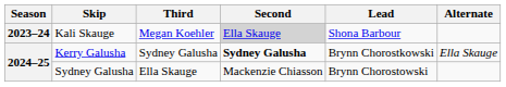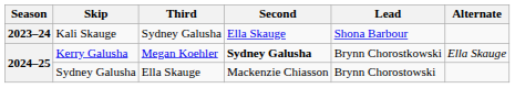Kali Skauge | Third: Megan Koehler -> Sydney Galusha
Kali Skauge | Second: lightgrey background -> no background
Kerry Galusha | Third: Sydney Galusha -> Megan Koehler
